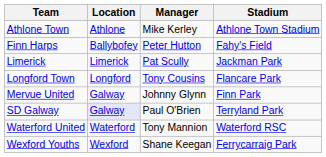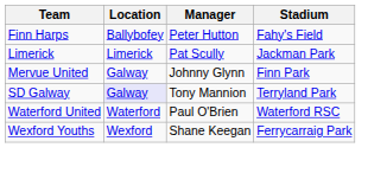- row: Athlone Town | Athlone | Mike Kerley | Athlone Town Stadium
- row: Longford Town | Longford | Tony Cousins | Flancare Park
SD Galway | Manager: Paul O'Brien -> Tony Mannion
Waterford United | Manager: Tony Mannion -> Paul O'Brien
